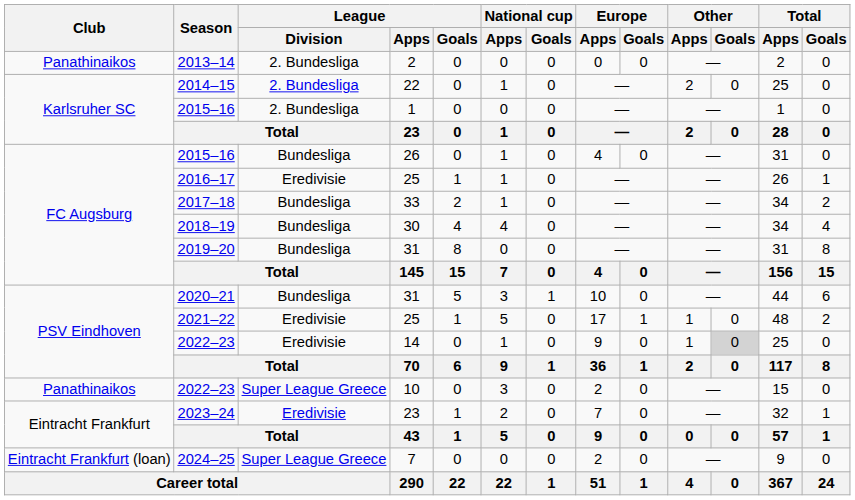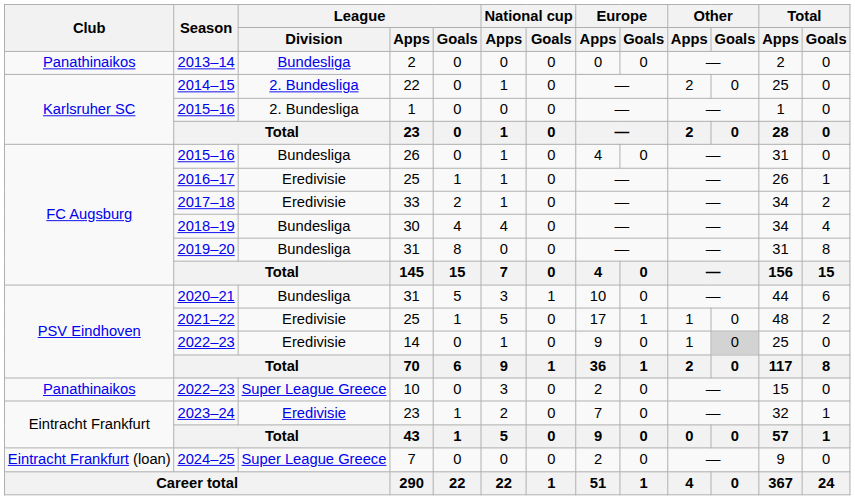2013–14 | League / Division: 2. Bundesliga -> Bundesliga
2017–18 | League / Division: Bundesliga -> Eredivisie
